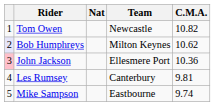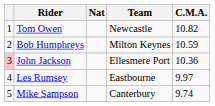Bob Humphreys | column 1: lavender background -> no background
Bob Humphreys | C.M.A.: 10.62 -> 10.59
Les Rumsey | Team: Canterbury -> Eastbourne
Les Rumsey | C.M.A.: 9.81 -> 9.97
Mike Sampson | Team: Eastbourne -> Canterbury
